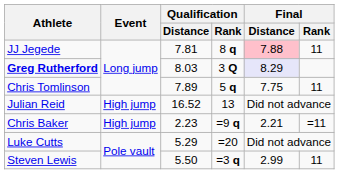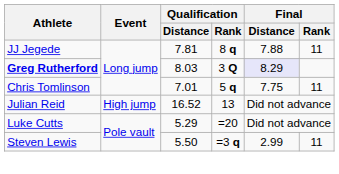JJ Jegede | Final / Distance: pink background -> no background
Chris Tomlinson | Qualification / Distance: 7.89 -> 7.01
- row: Chris Baker | High jump | 2.23 | =9 q | 2.21 | =11
